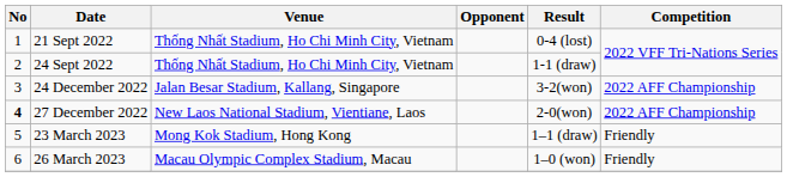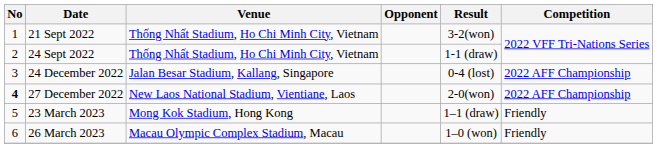21 Sept 2022 | Result: 0-4 (lost) -> 3-2(won)
24 December 2022 | Result: 3-2(won) -> 0-4 (lost)
